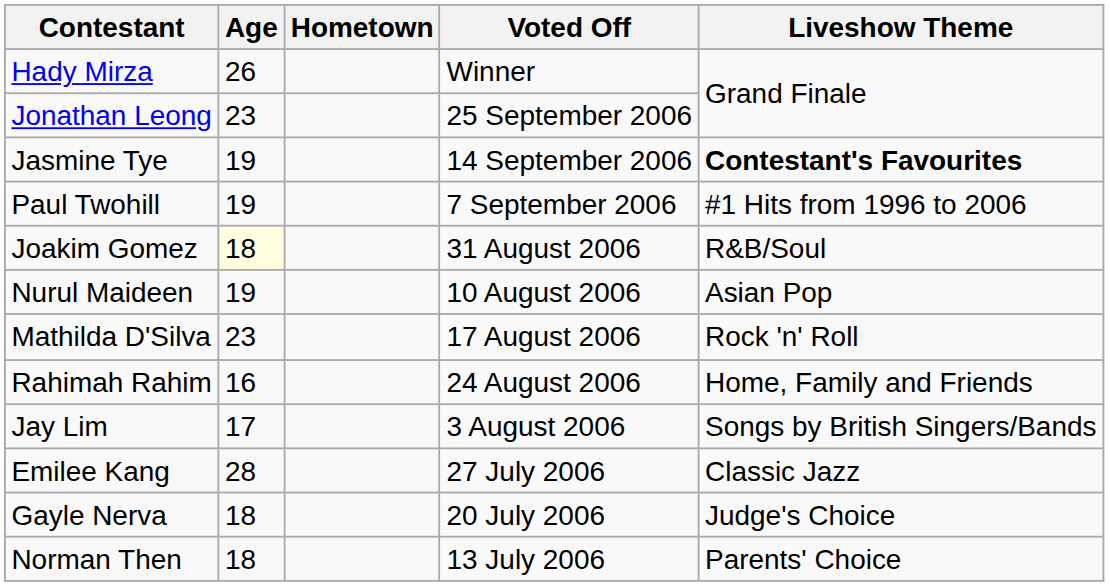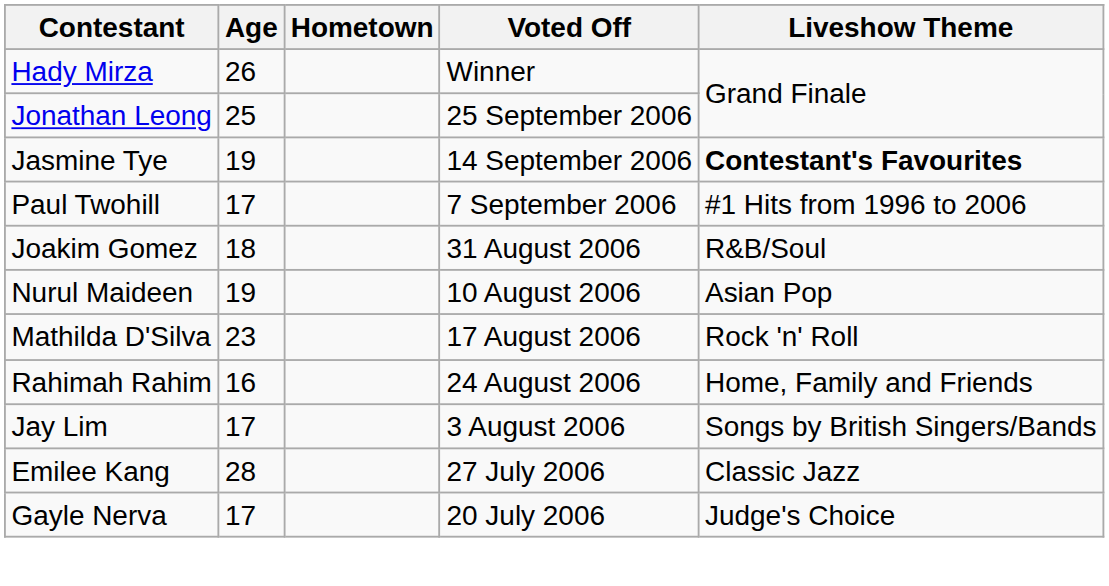Jonathan Leong | Age: 23 -> 25
Paul Twohill | Age: 19 -> 17
Joakim Gomez | Age: lightyellow background -> no background
Gayle Nerva | Age: 18 -> 17
- row: Norman Then | 18 | 13 July 2006 | Parents' Choice
